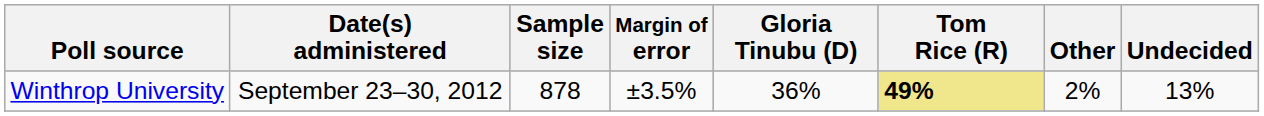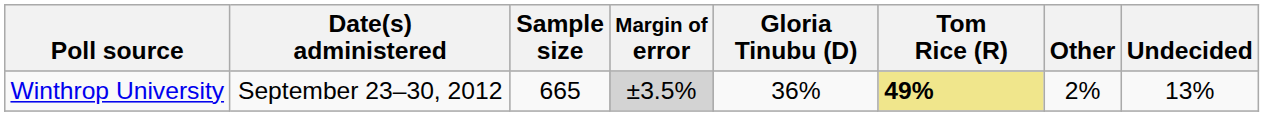Winthrop University | Sample size: 878 -> 665
Winthrop University | Margin of error: no background -> lightgrey background
